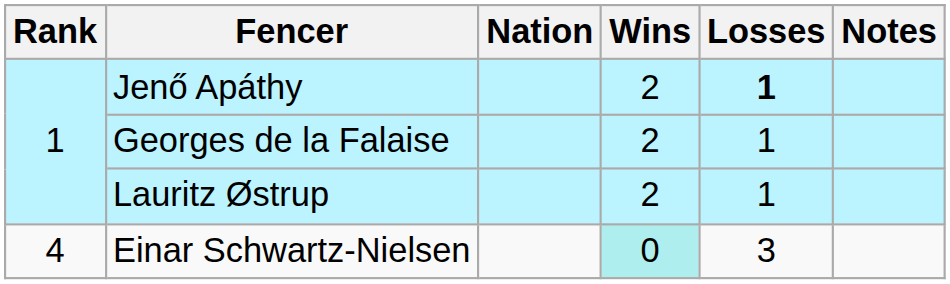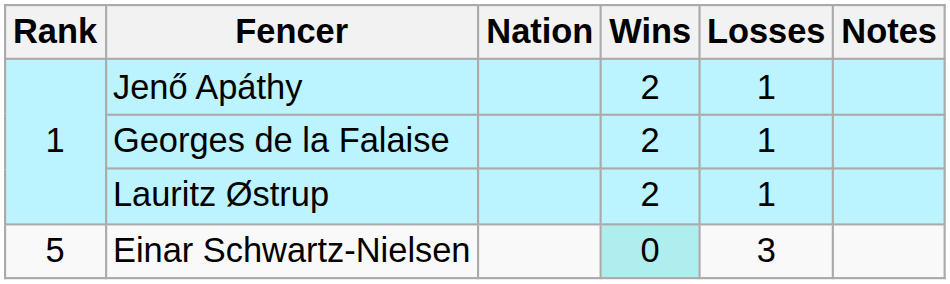Jenő Apáthy | Losses: bold -> normal
Einar Schwartz-Nielsen | Rank: 4 -> 5
